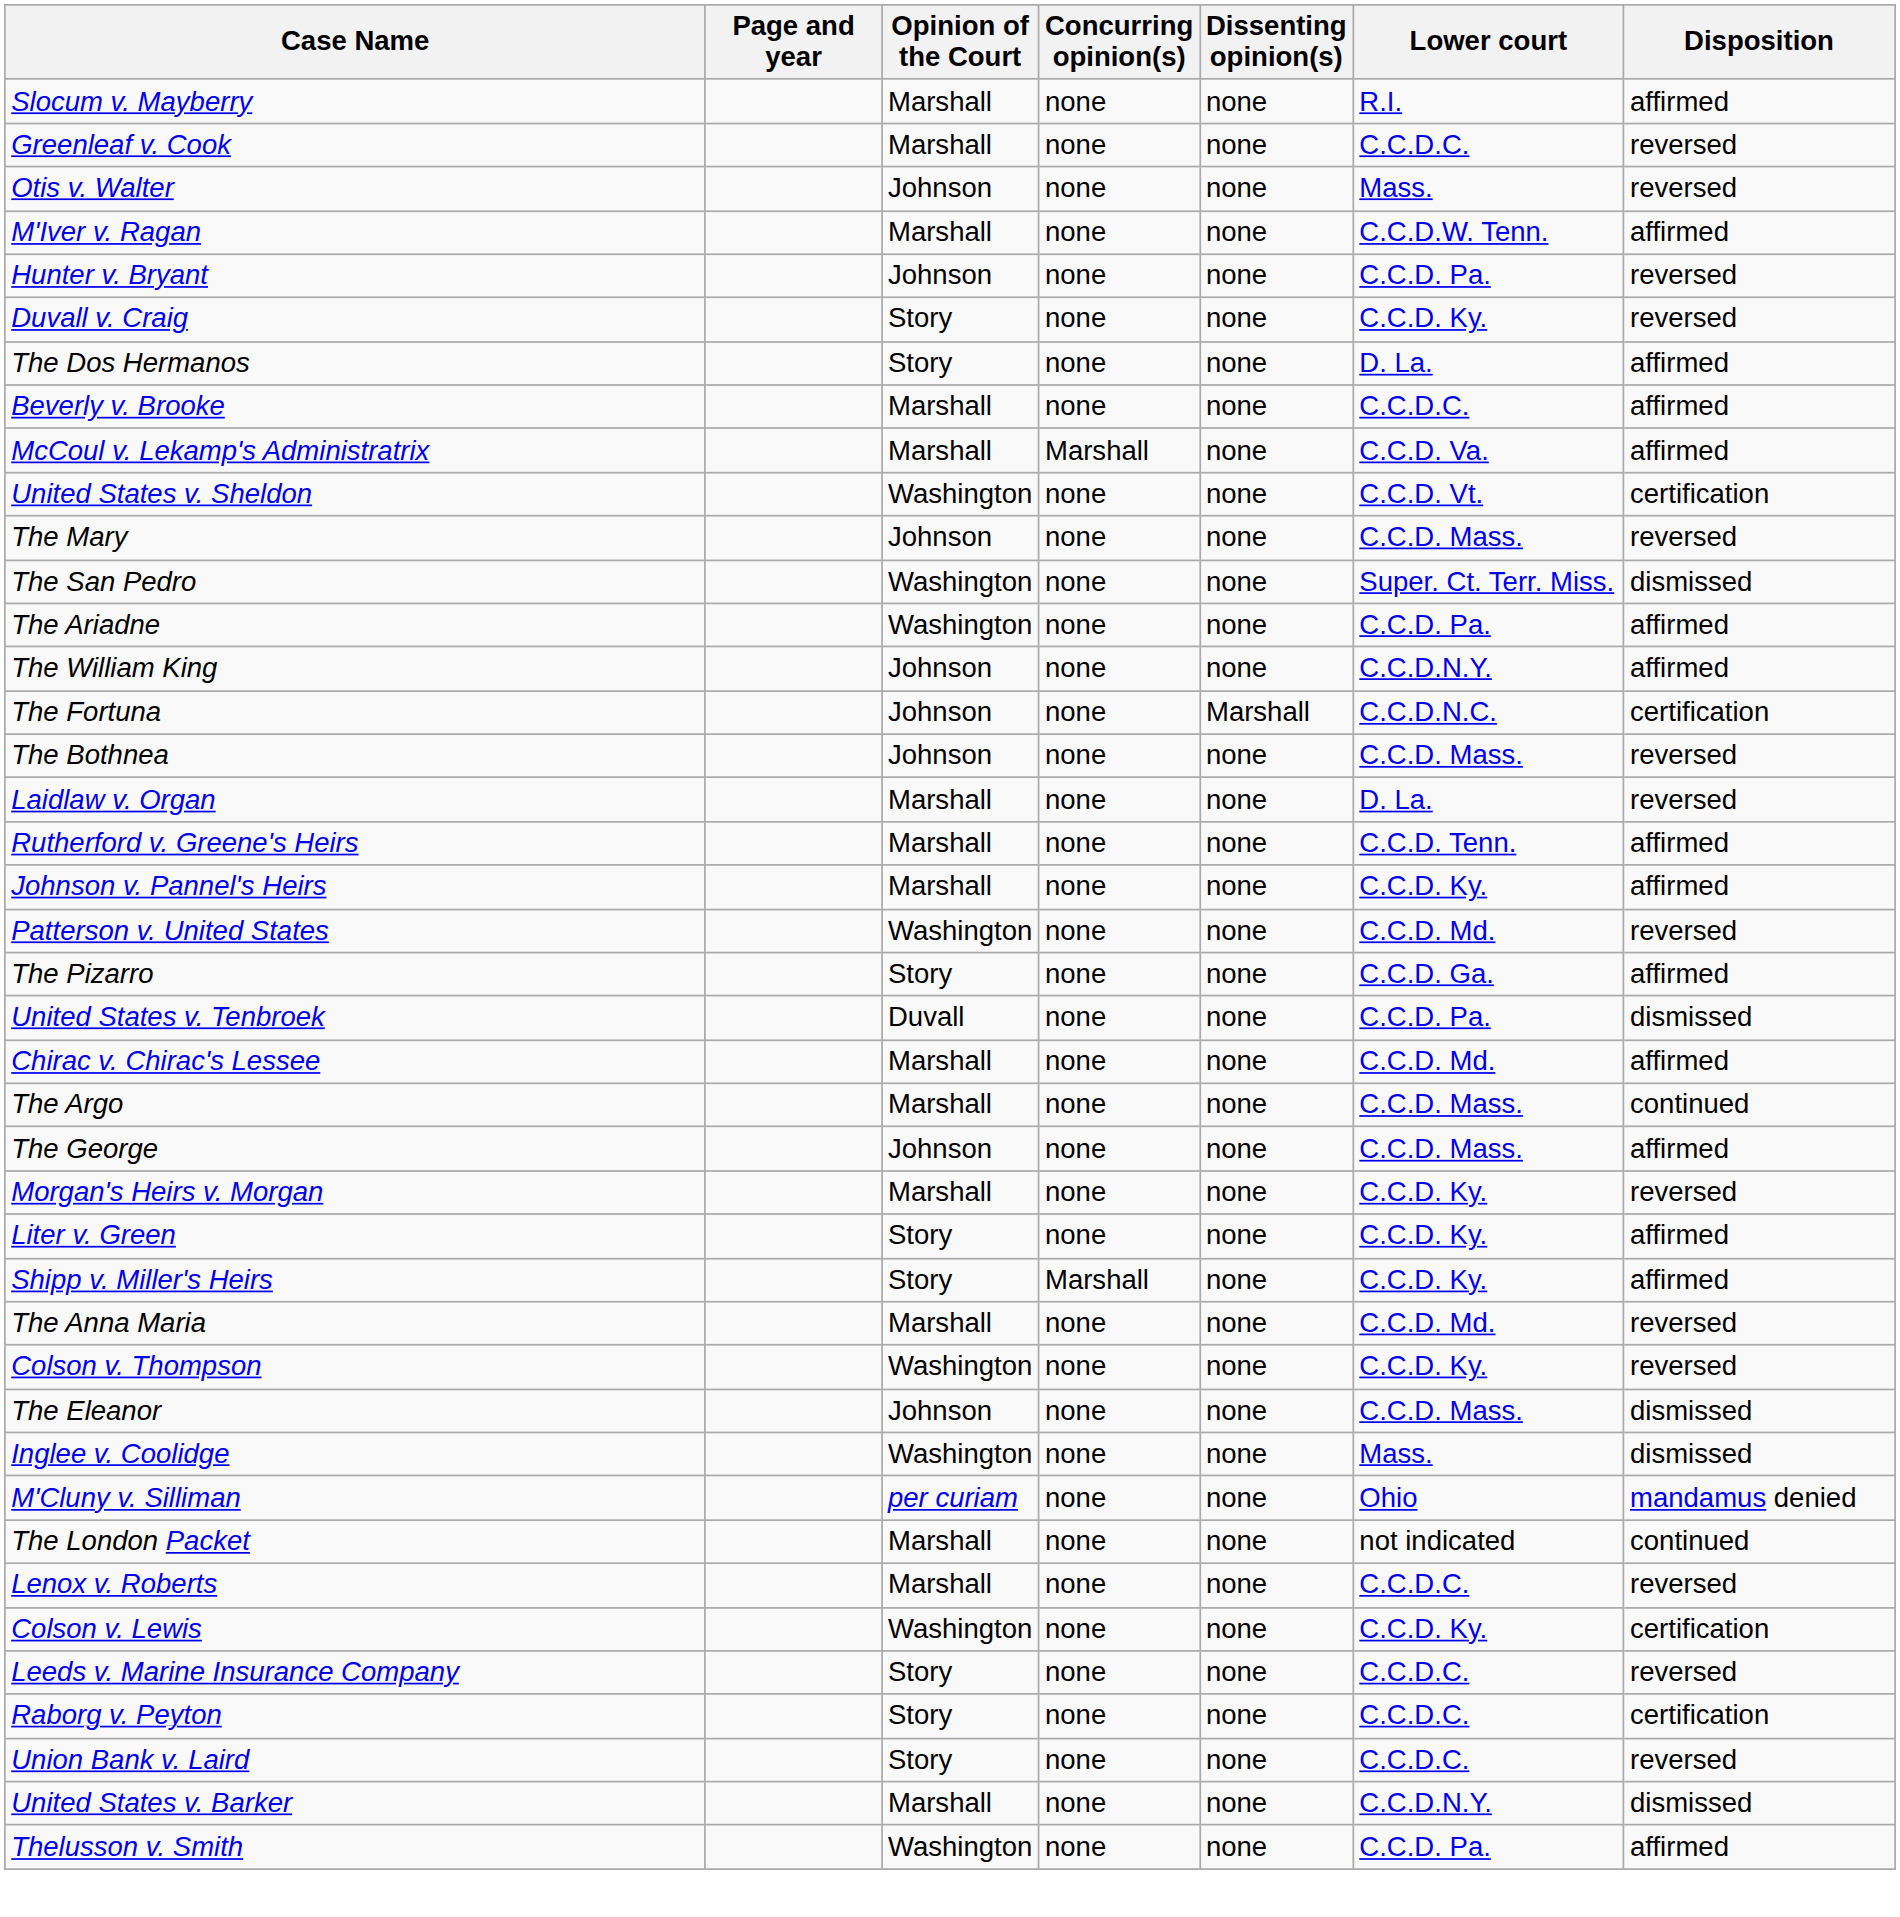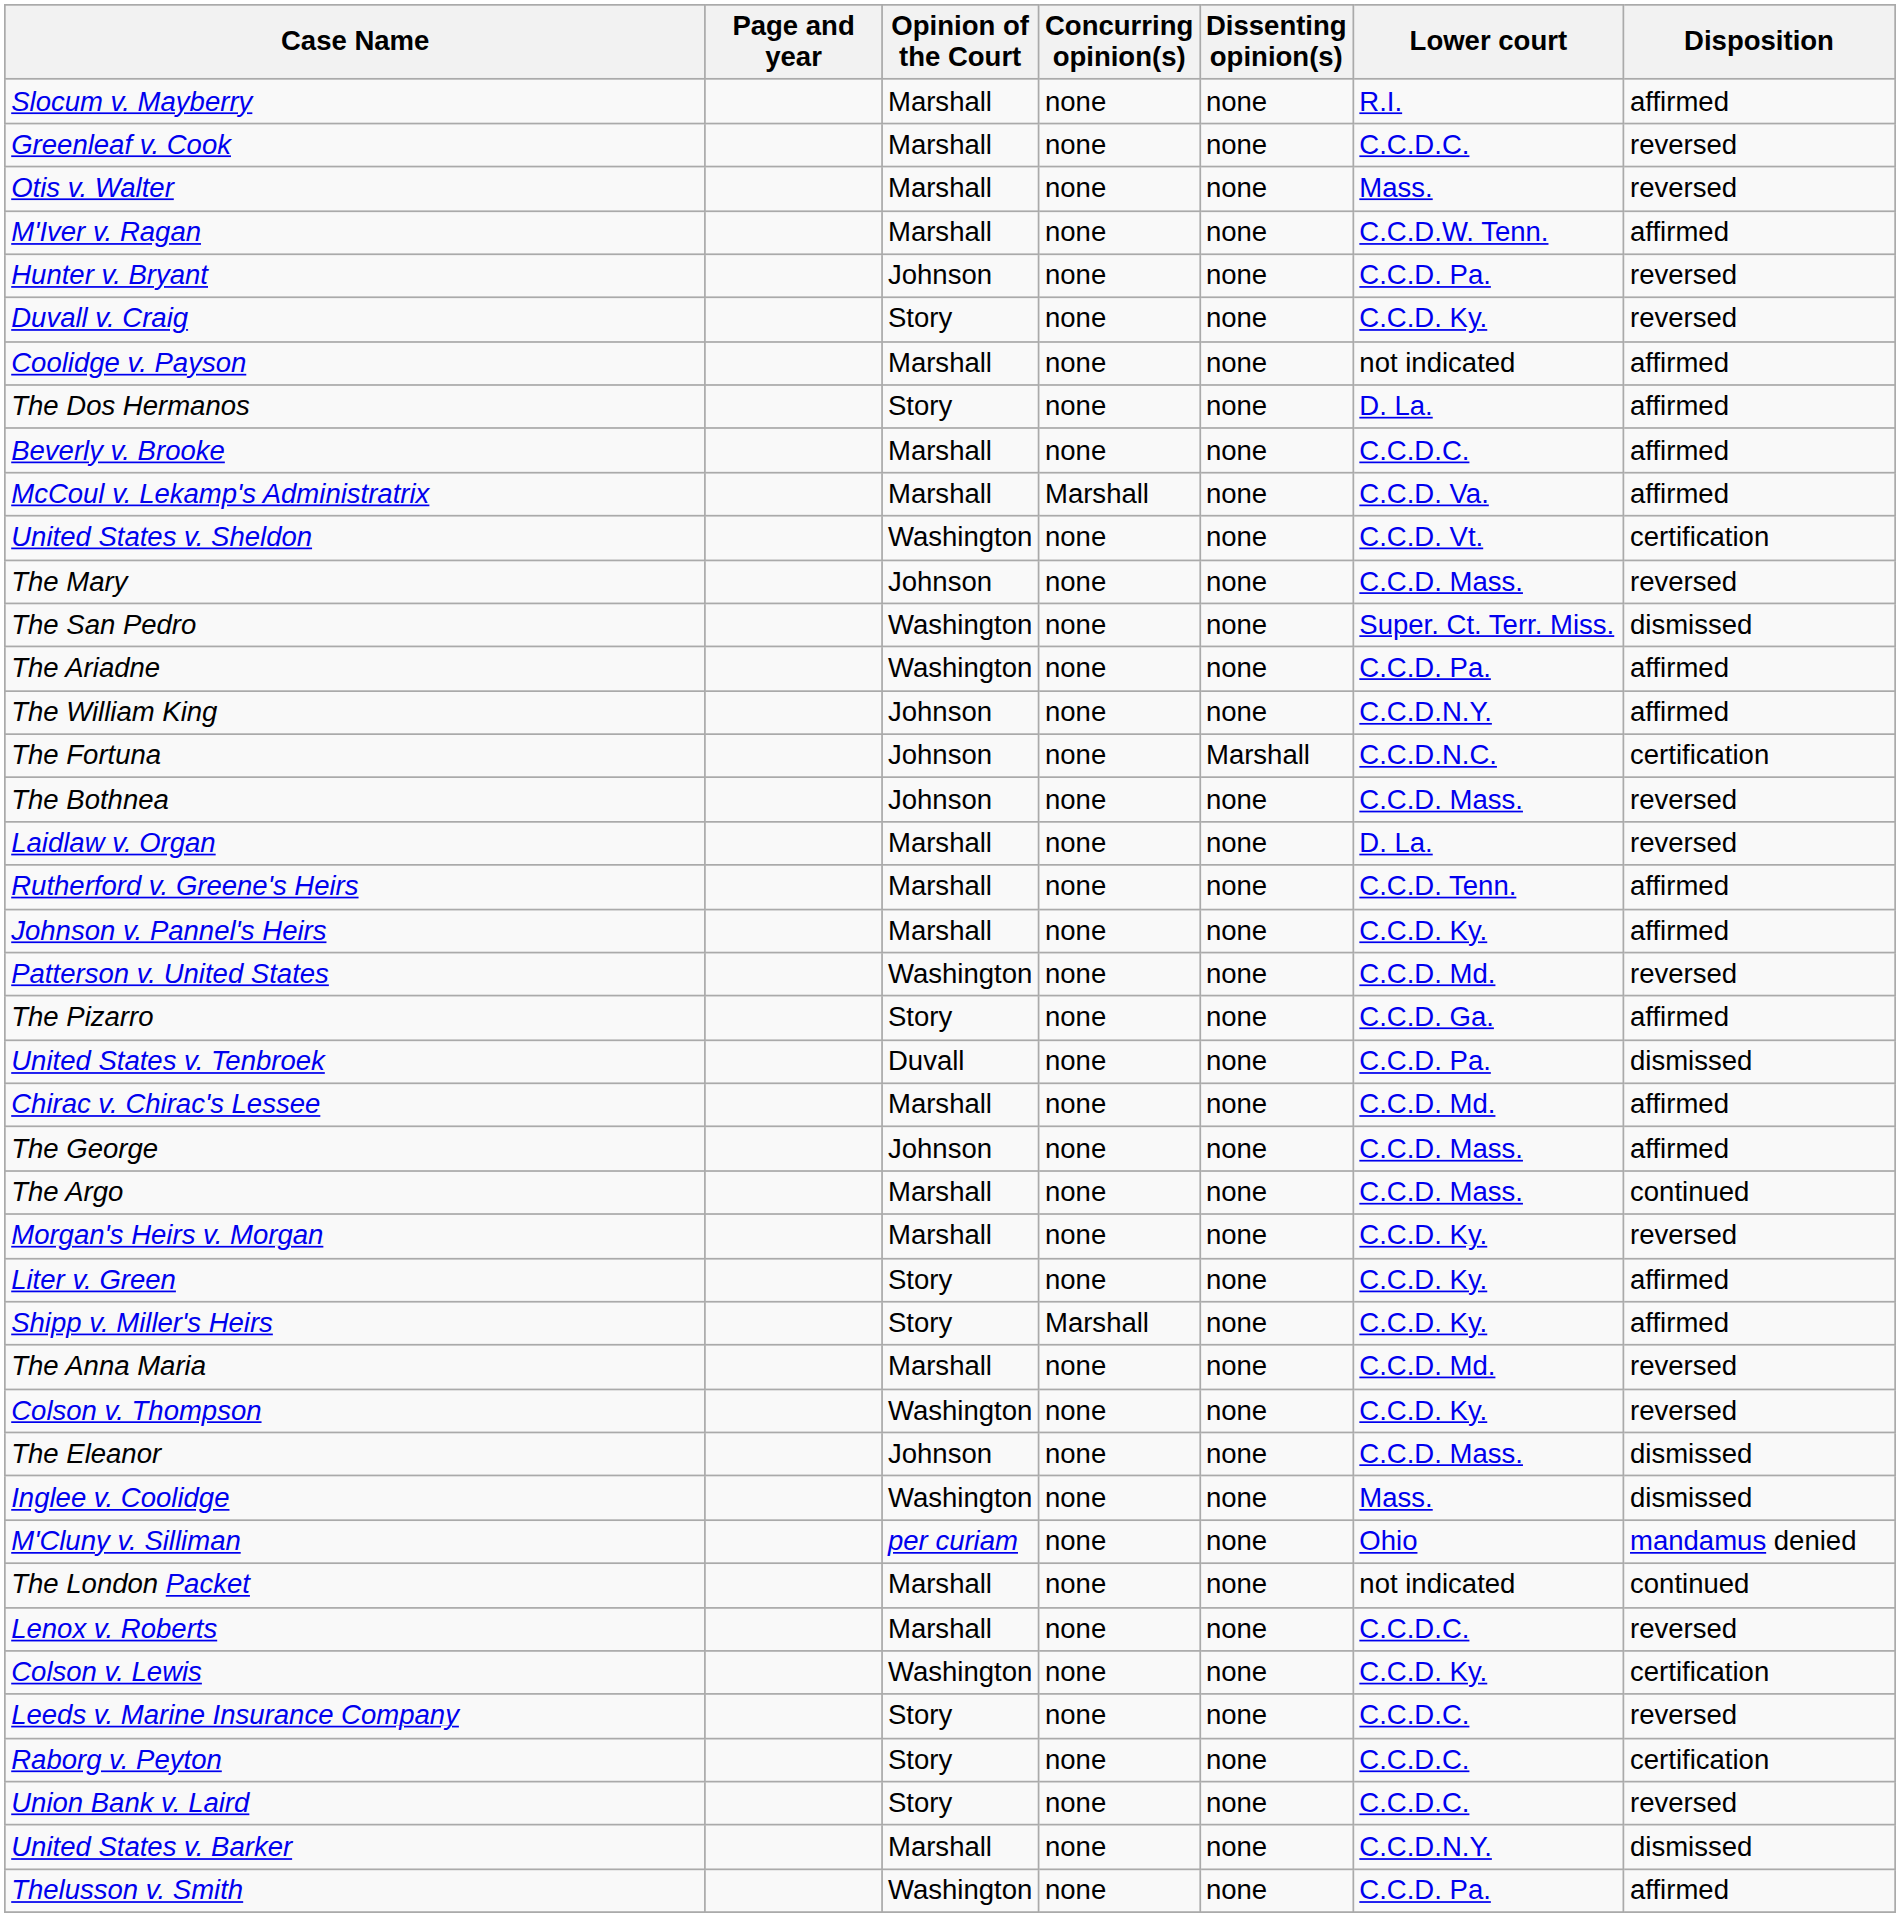Otis v. Walter | Opinion of the Court: Johnson -> Marshall
+ row: Coolidge v. Payson | Marshall | none | none | not indicated | affirmed
rows swapped: The George <-> The Argo
